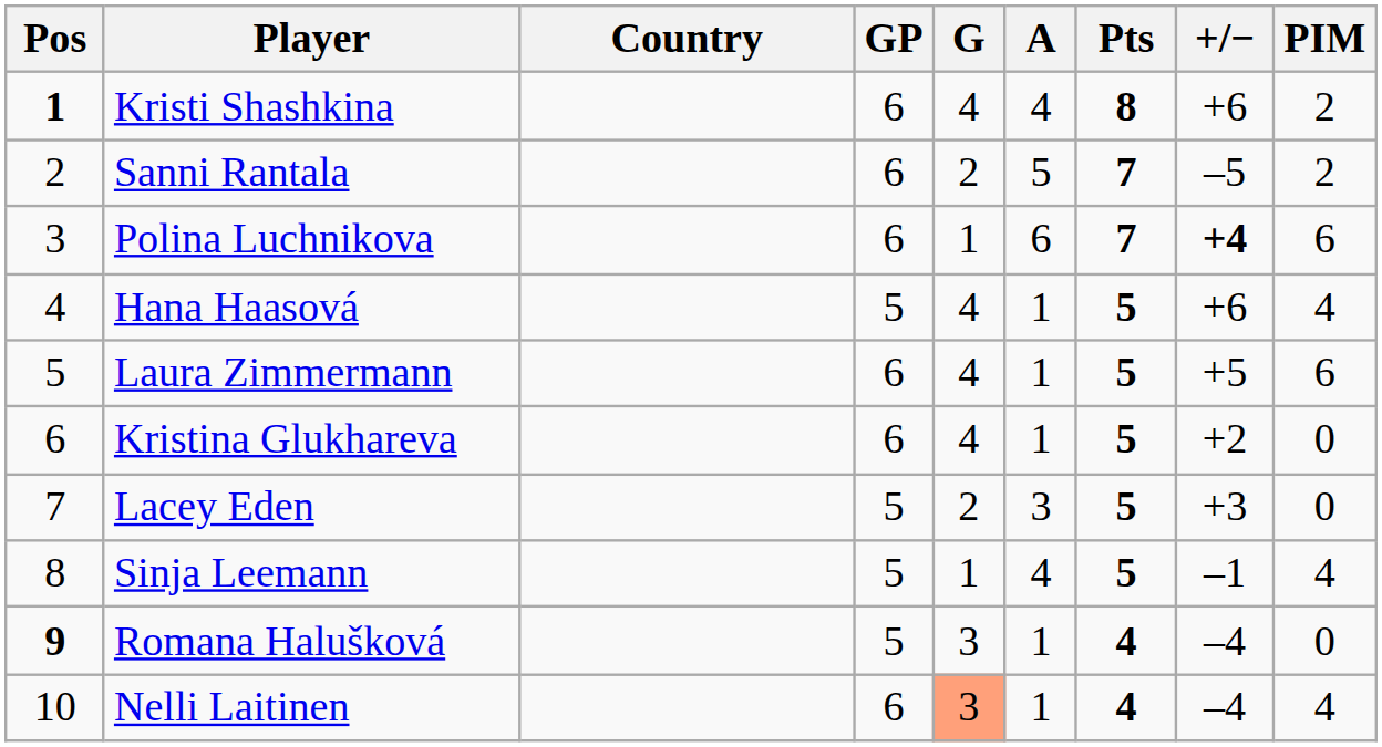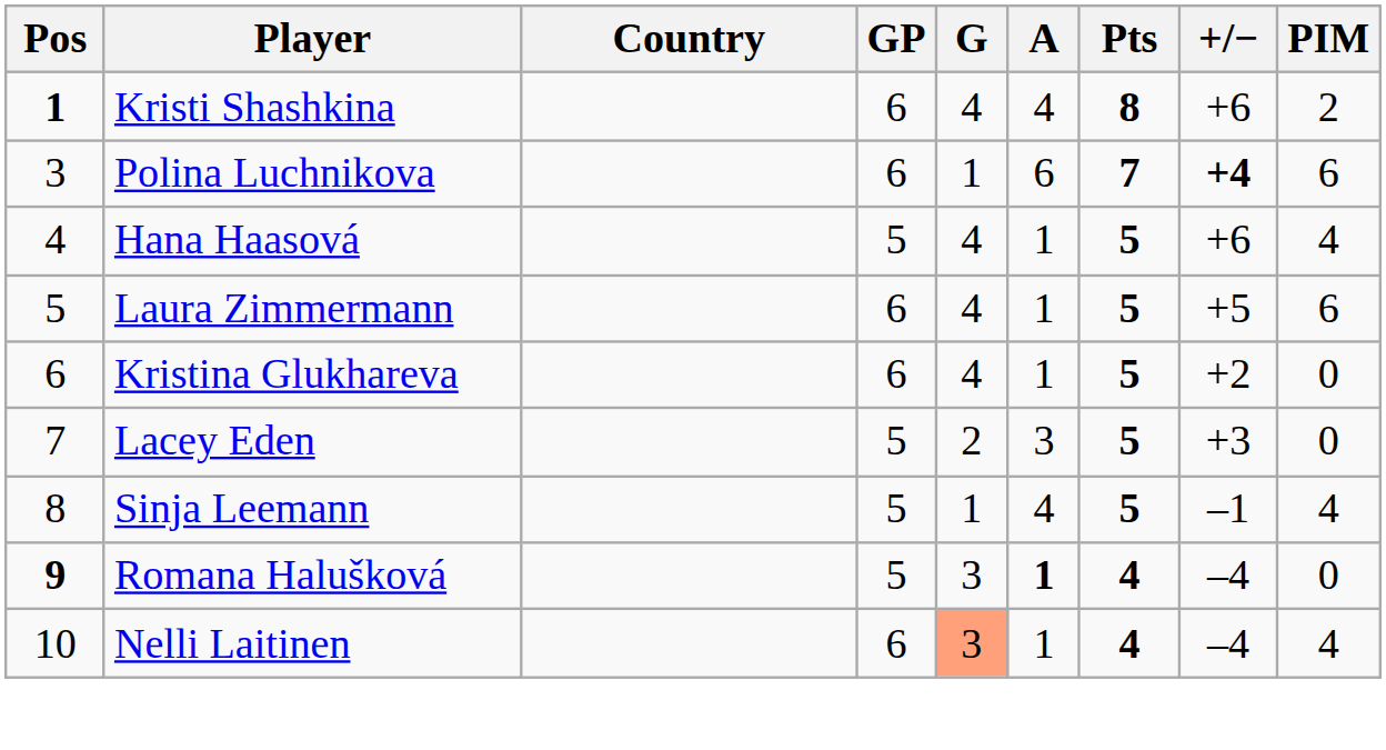- row: 2 | Sanni Rantala | 6 | 2 | 5 | 7 | –5 | 2
Romana Halušková | A: normal -> bold
